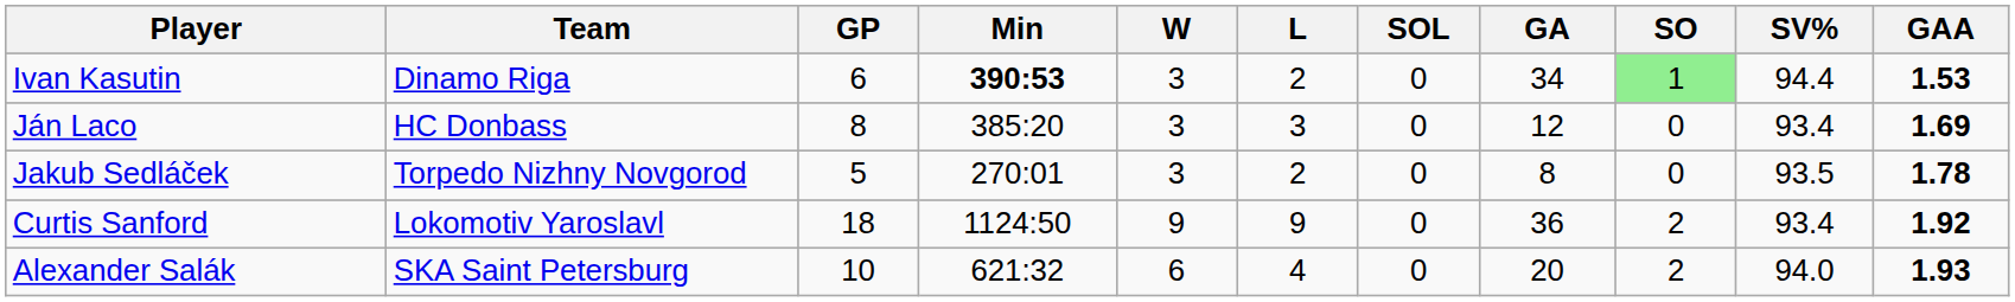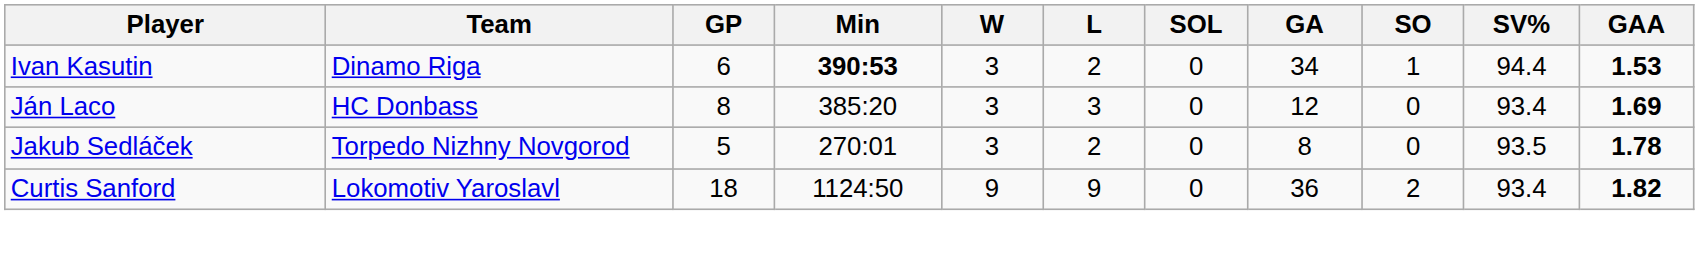Ivan Kasutin | SO: lightgreen background -> no background
Curtis Sanford | GAA: 1.92 -> 1.82
- row: Alexander Salák | SKA Saint Petersburg | 10 | 621:32 | 6 | 4 | 0 | 20 | 2 | 94.0 | 1.93
